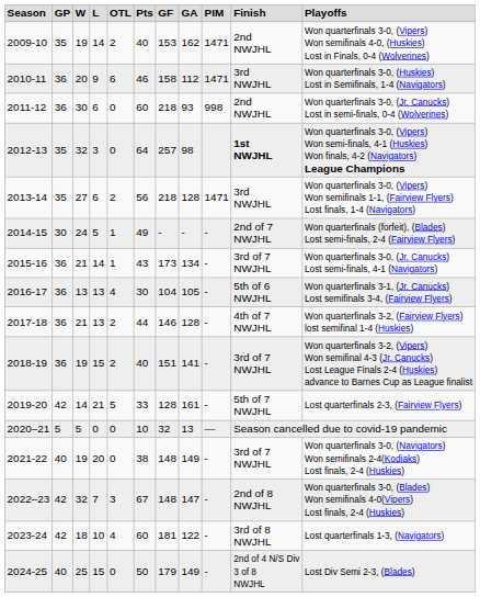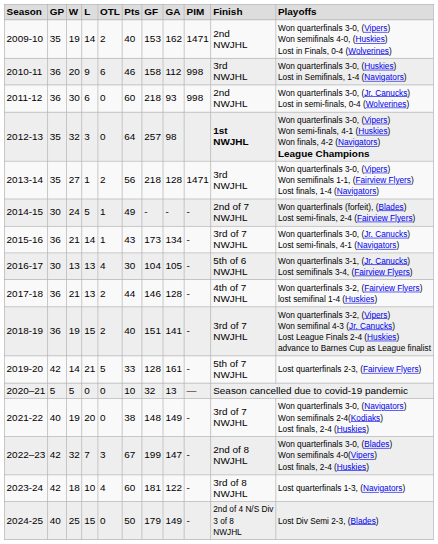2010-11 | column 9: 1471 -> 998
2013-14 | column 4: 6 -> 1
2016-17 | column 2: 36 -> 30
2022–23 | column 7: 148 -> 199
